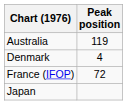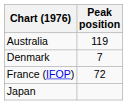Denmark | Peak position: 4 -> 7
